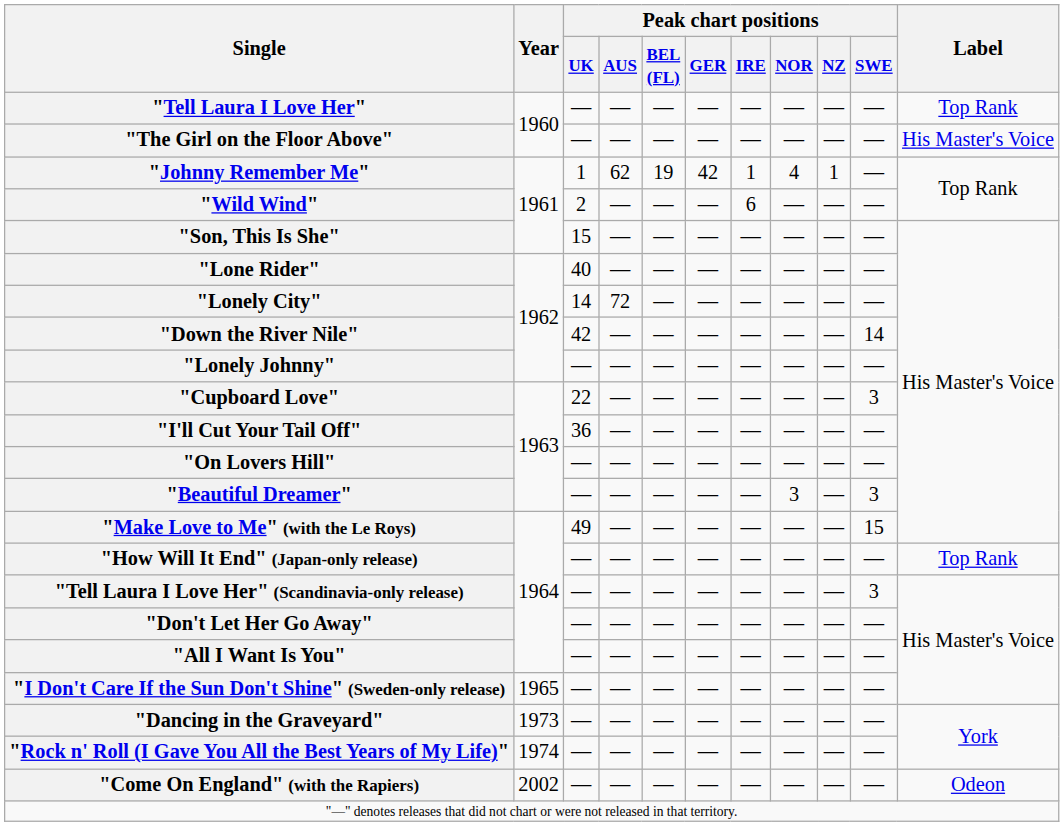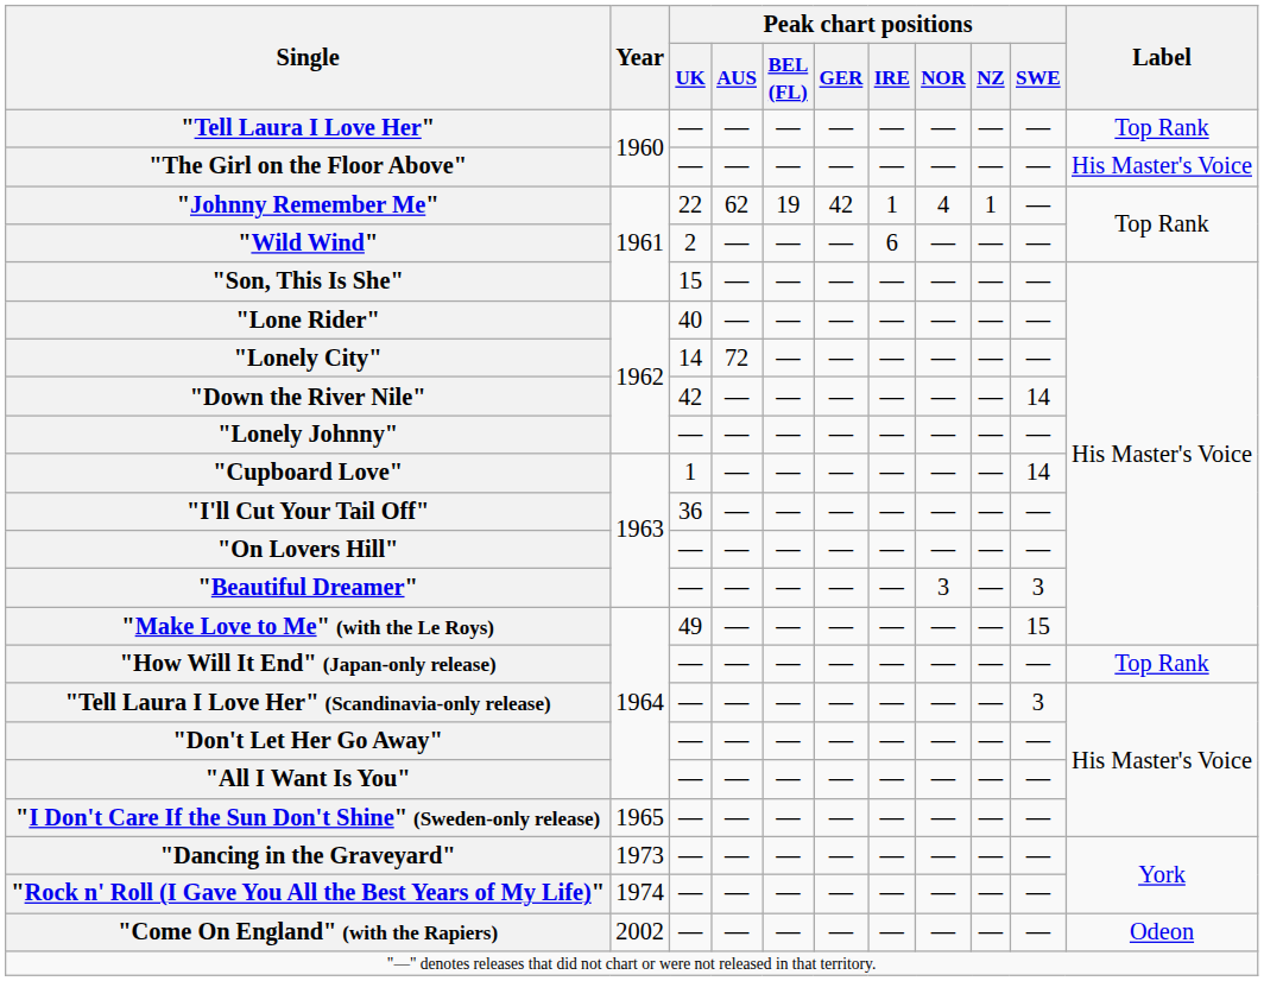"Johnny Remember Me" | Peak chart positions / UK: 1 -> 22
"Cupboard Love" | Peak chart positions / UK: 22 -> 1
"Cupboard Love" | Peak chart positions / SWE: 3 -> 14
